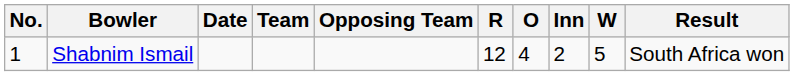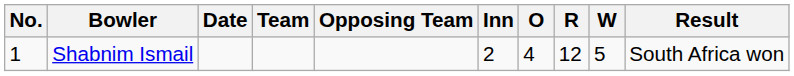columns swapped: Inn <-> R
